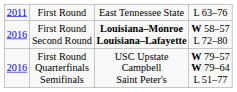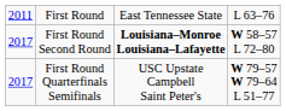First Round Second Round | column 1: 2016 -> 2017
First Round Quarterfinals Semifinals | column 1: 2016 -> 2017
